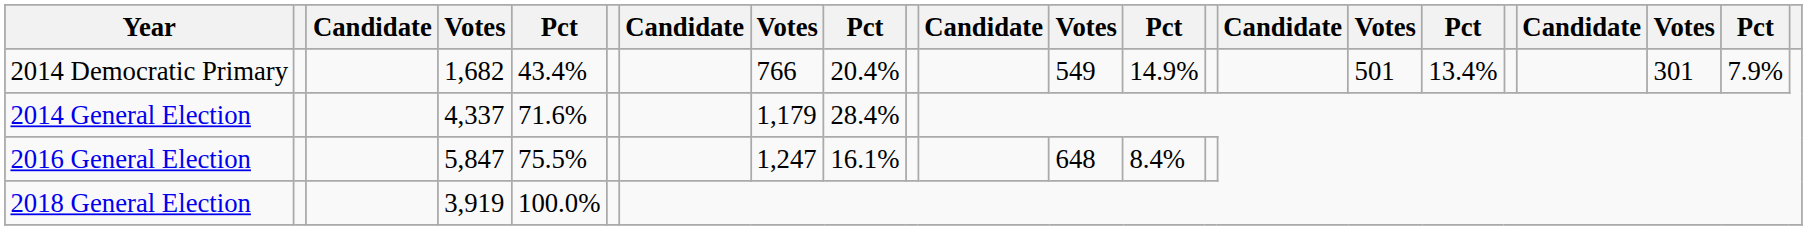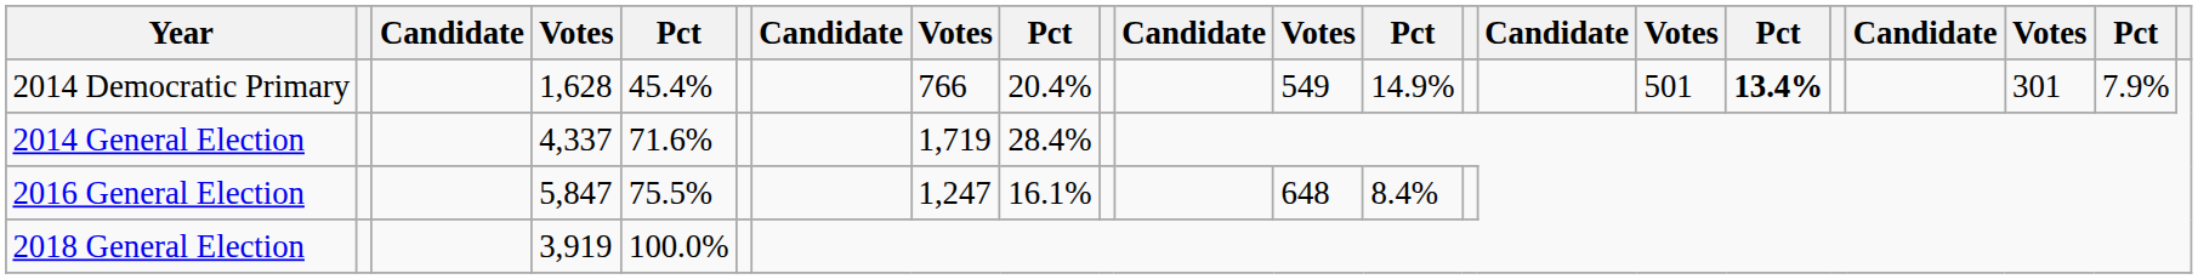2014 Democratic Primary | column 4: 1,682 -> 1,628
2014 Democratic Primary | column 5: 43.4% -> 45.4%
2014 Democratic Primary | column 17: normal -> bold
2014 General Election | column 8: 1,179 -> 1,719
